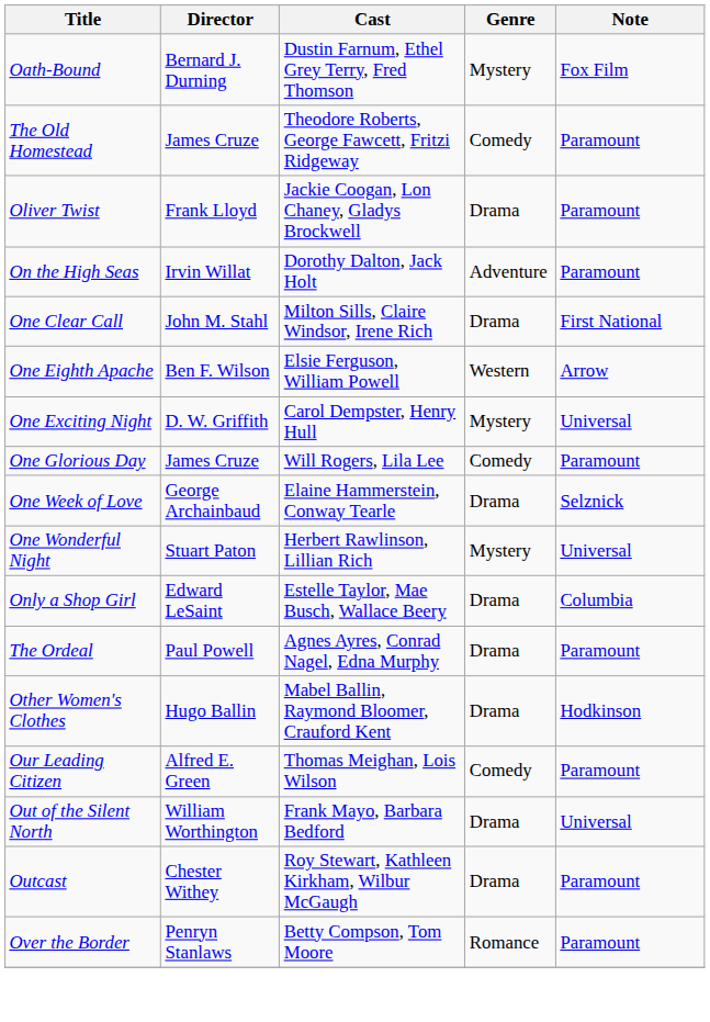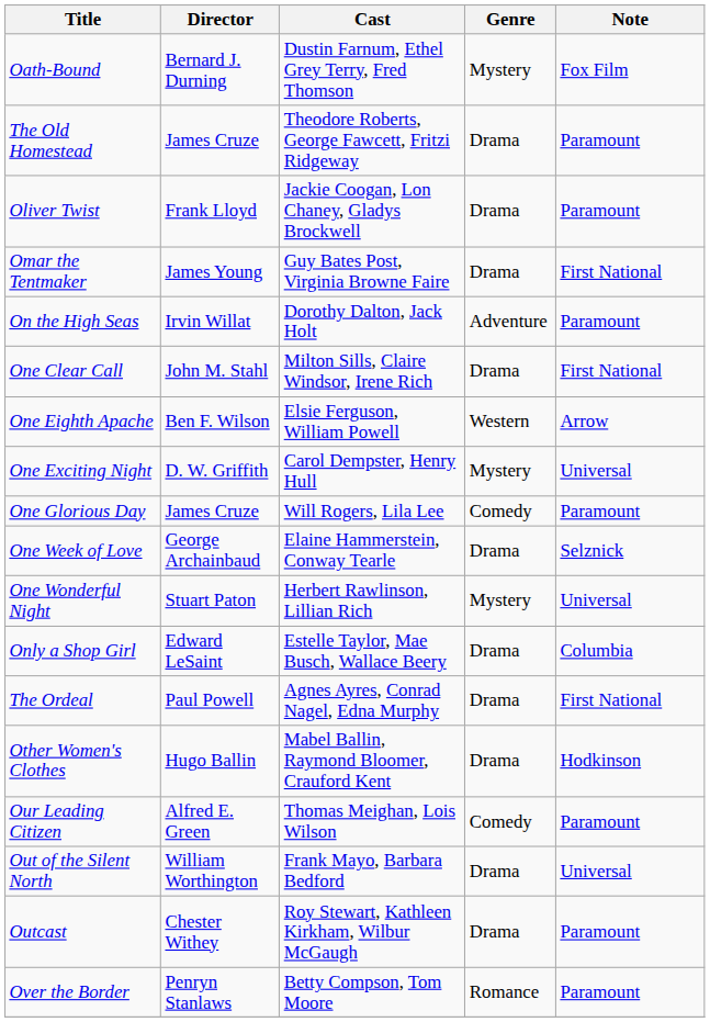The Old Homestead | Genre: Comedy -> Drama
+ row: Omar the Tentmaker | James Young | Guy Bates Post, Virginia Browne Faire | Drama | First National
The Ordeal | Note: Paramount -> First National
